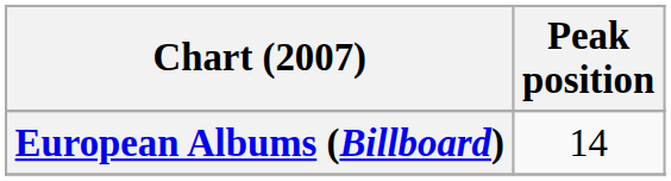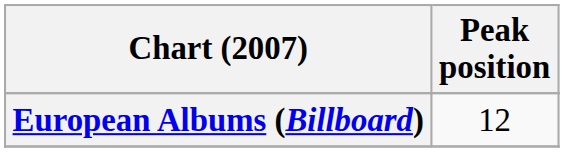European Albums (Billboard) | Peak position: 14 -> 12
